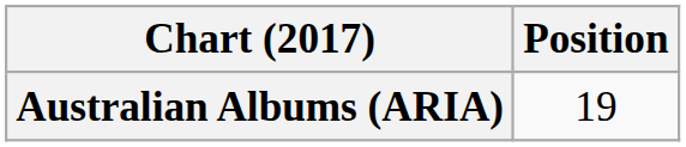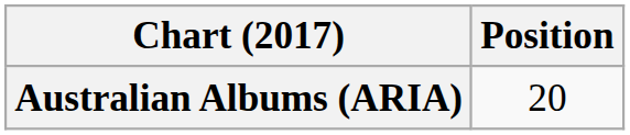Australian Albums (ARIA) | Position: 19 -> 20
